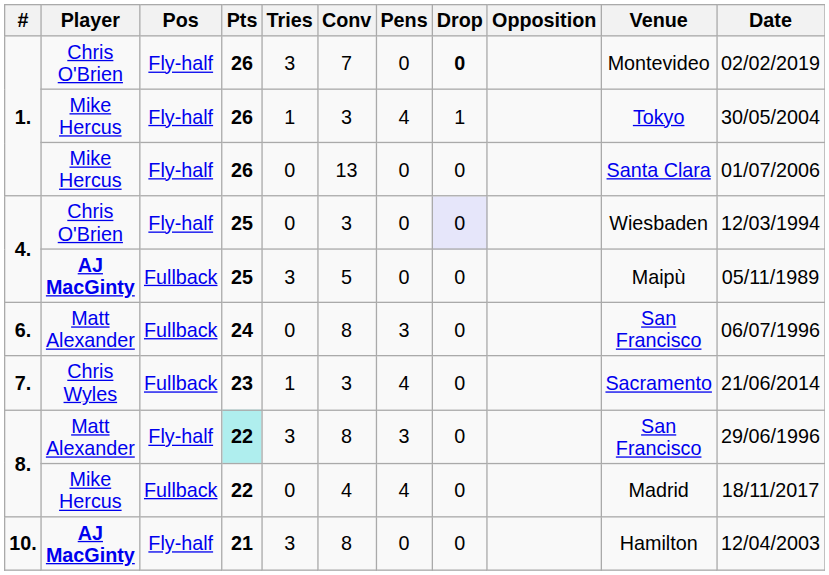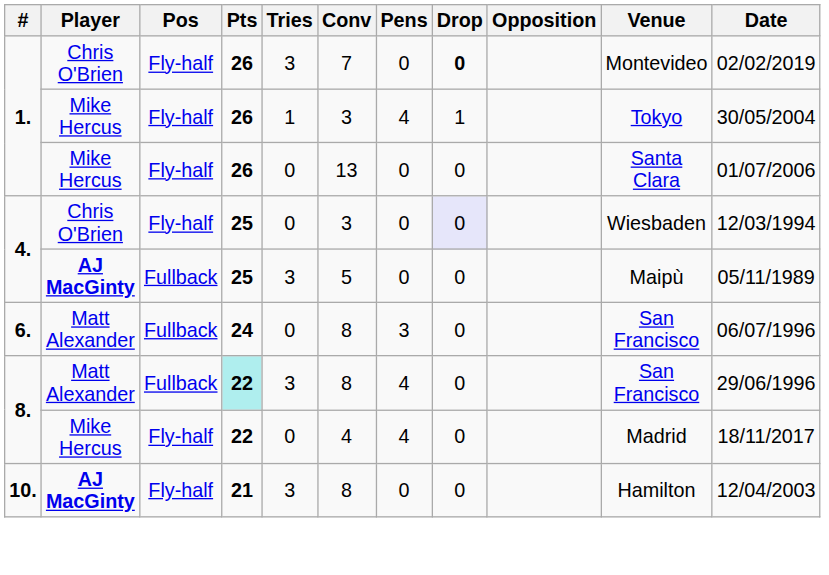- row: 7. | Chris Wyles | Fullback | 23 | 1 | 3 | 4 | 0 | Sacramento | 21/06/2014
8. / Matt Alexander | Pos: Fly-half -> Fullback
8. / Matt Alexander | Pens: 3 -> 4
8. / Mike Hercus | Pos: Fullback -> Fly-half
